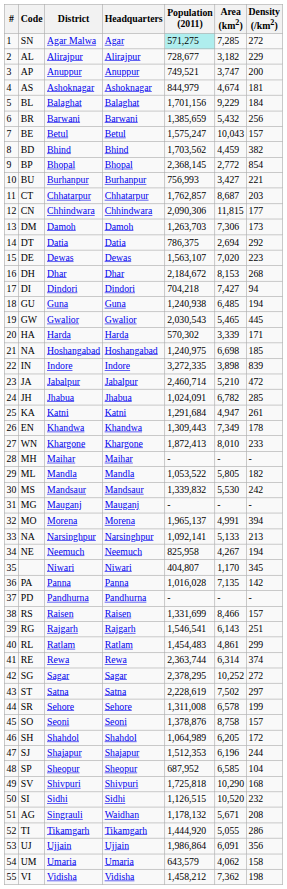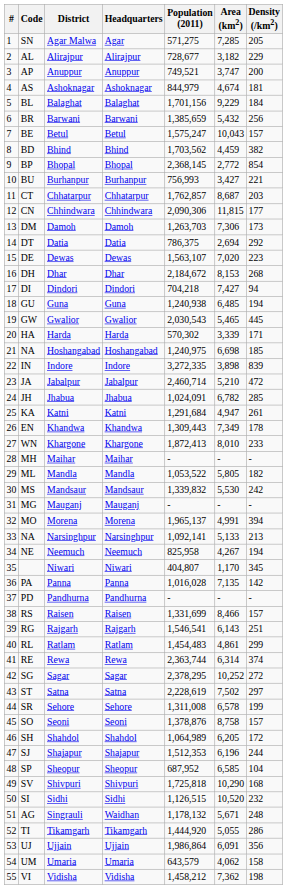Agar Malwa | Population (2011): paleturquoise background -> no background
Agar Malwa | Density (/km2): 272 -> 205
Singrauli | Density (/km2): 208 -> 248
